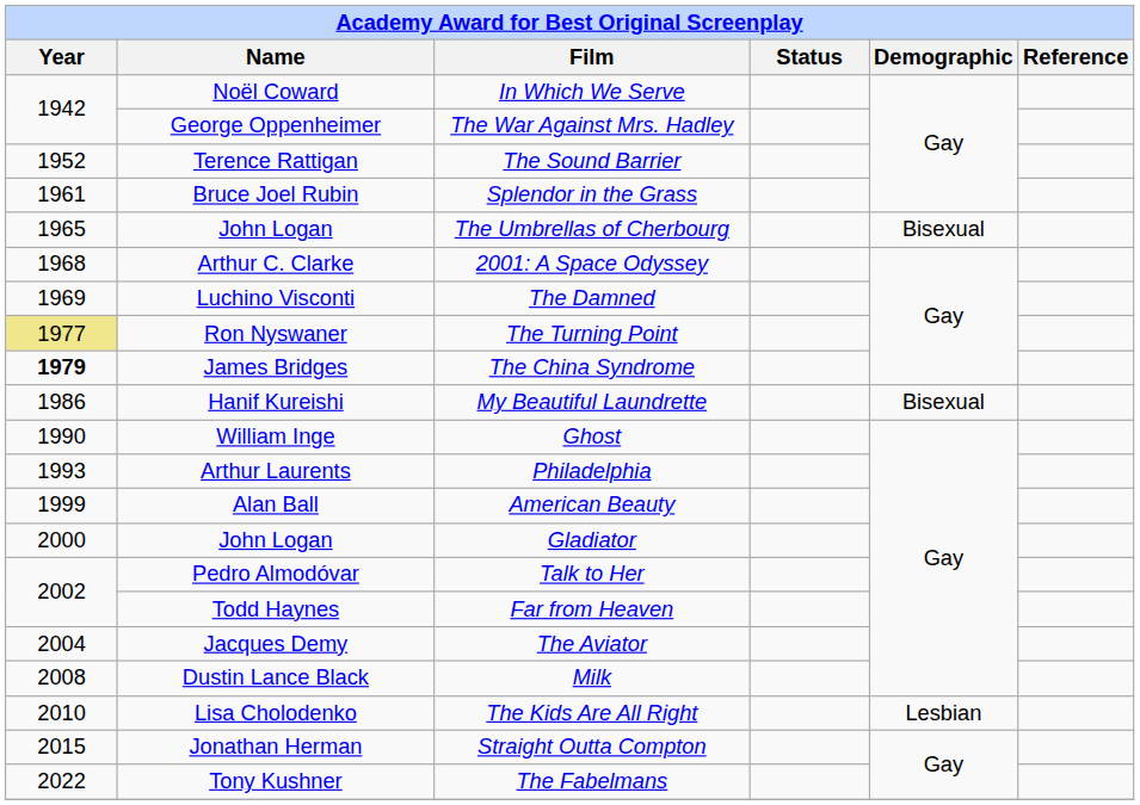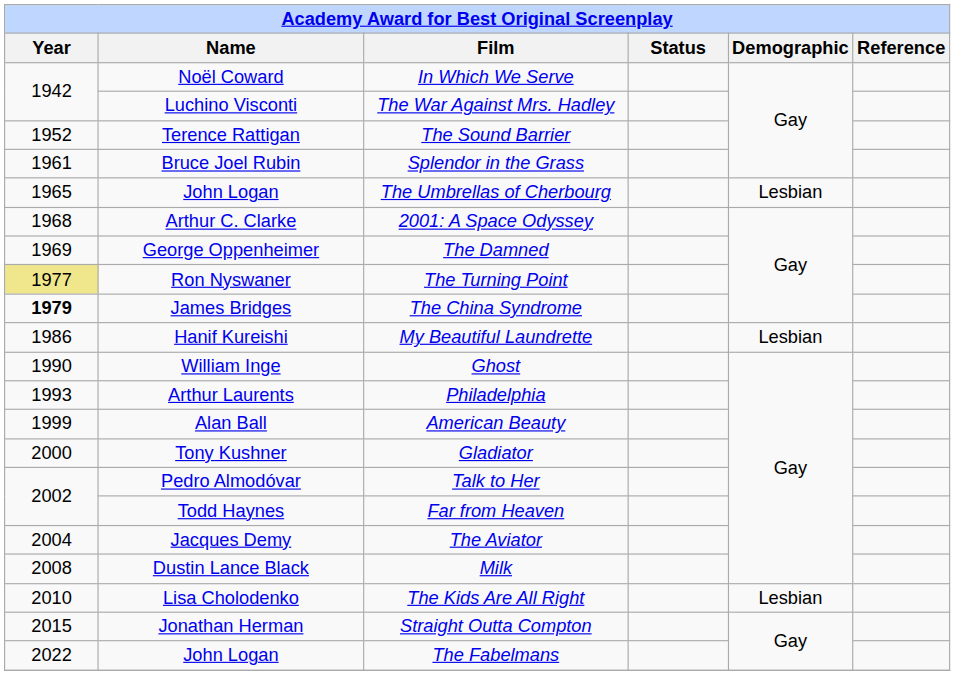The War Against Mrs. Hadley | Name: George Oppenheimer -> Luchino Visconti
The Umbrellas of Cherbourg | Demographic: Bisexual -> Lesbian
The Damned | Name: Luchino Visconti -> George Oppenheimer
My Beautiful Laundrette | Demographic: Bisexual -> Lesbian
Gladiator | Name: John Logan -> Tony Kushner
The Fabelmans | Name: Tony Kushner -> John Logan
